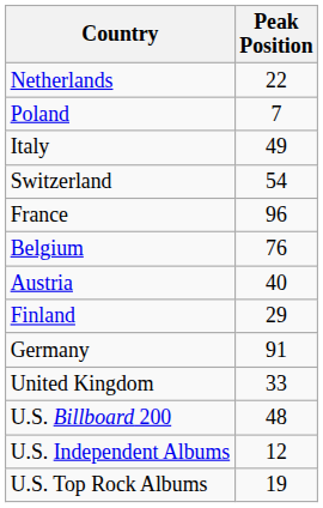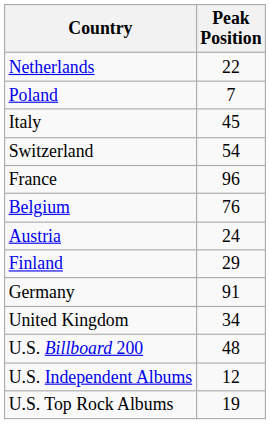Italy | Peak Position: 49 -> 45
Austria | Peak Position: 40 -> 24
United Kingdom | Peak Position: 33 -> 34
